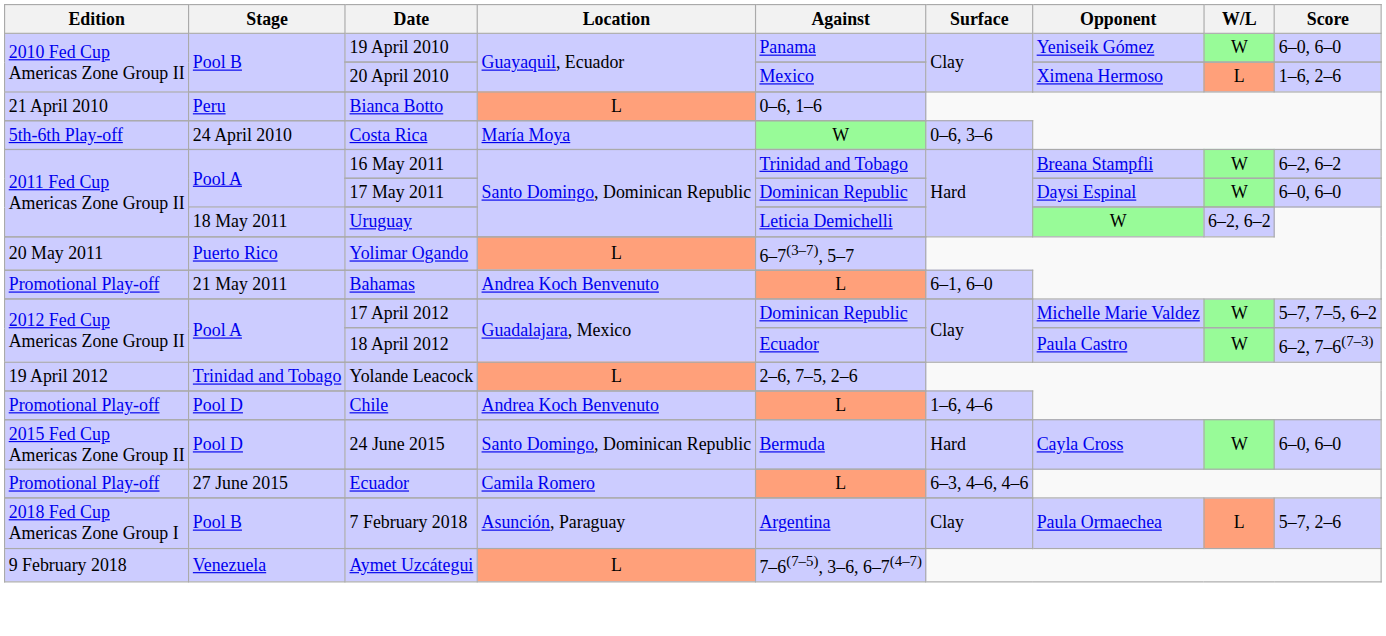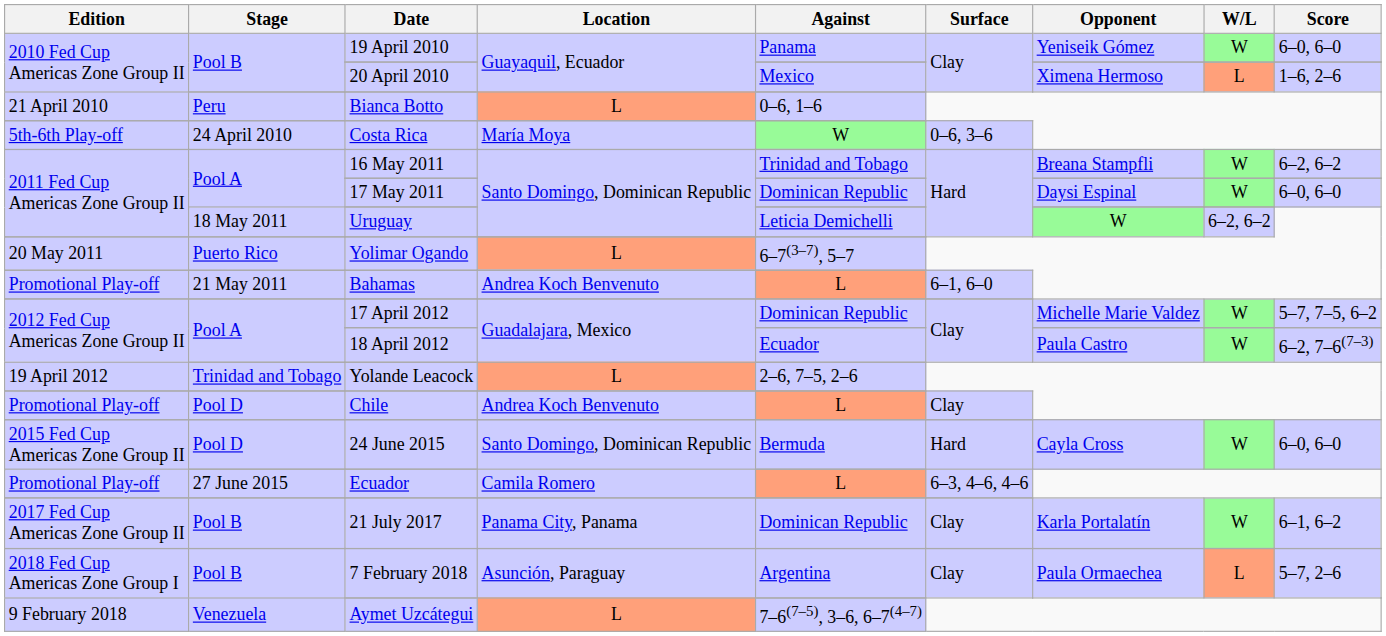Chile | Surface: 1–6, 4–6 -> Clay
+ row: 2017 Fed Cup Americas Zone Group II | Pool B | 21 July 2017 | Panama City, Panama | Dominican Republic | Clay | Karla Portalatín | W | 6–1, 6–2
